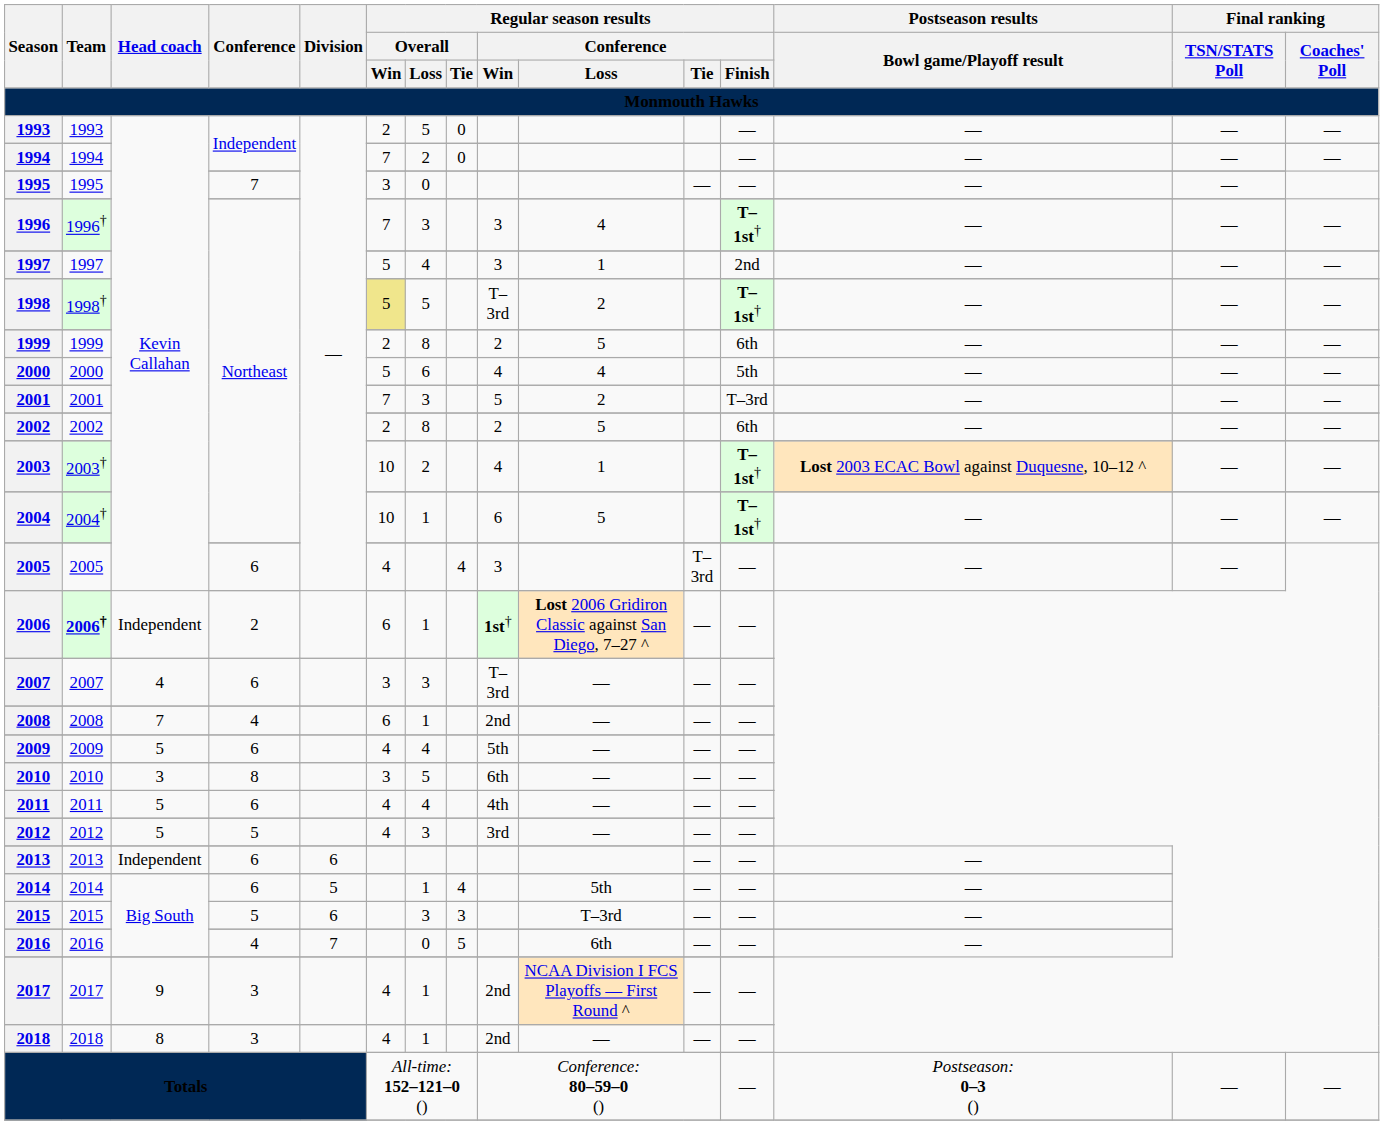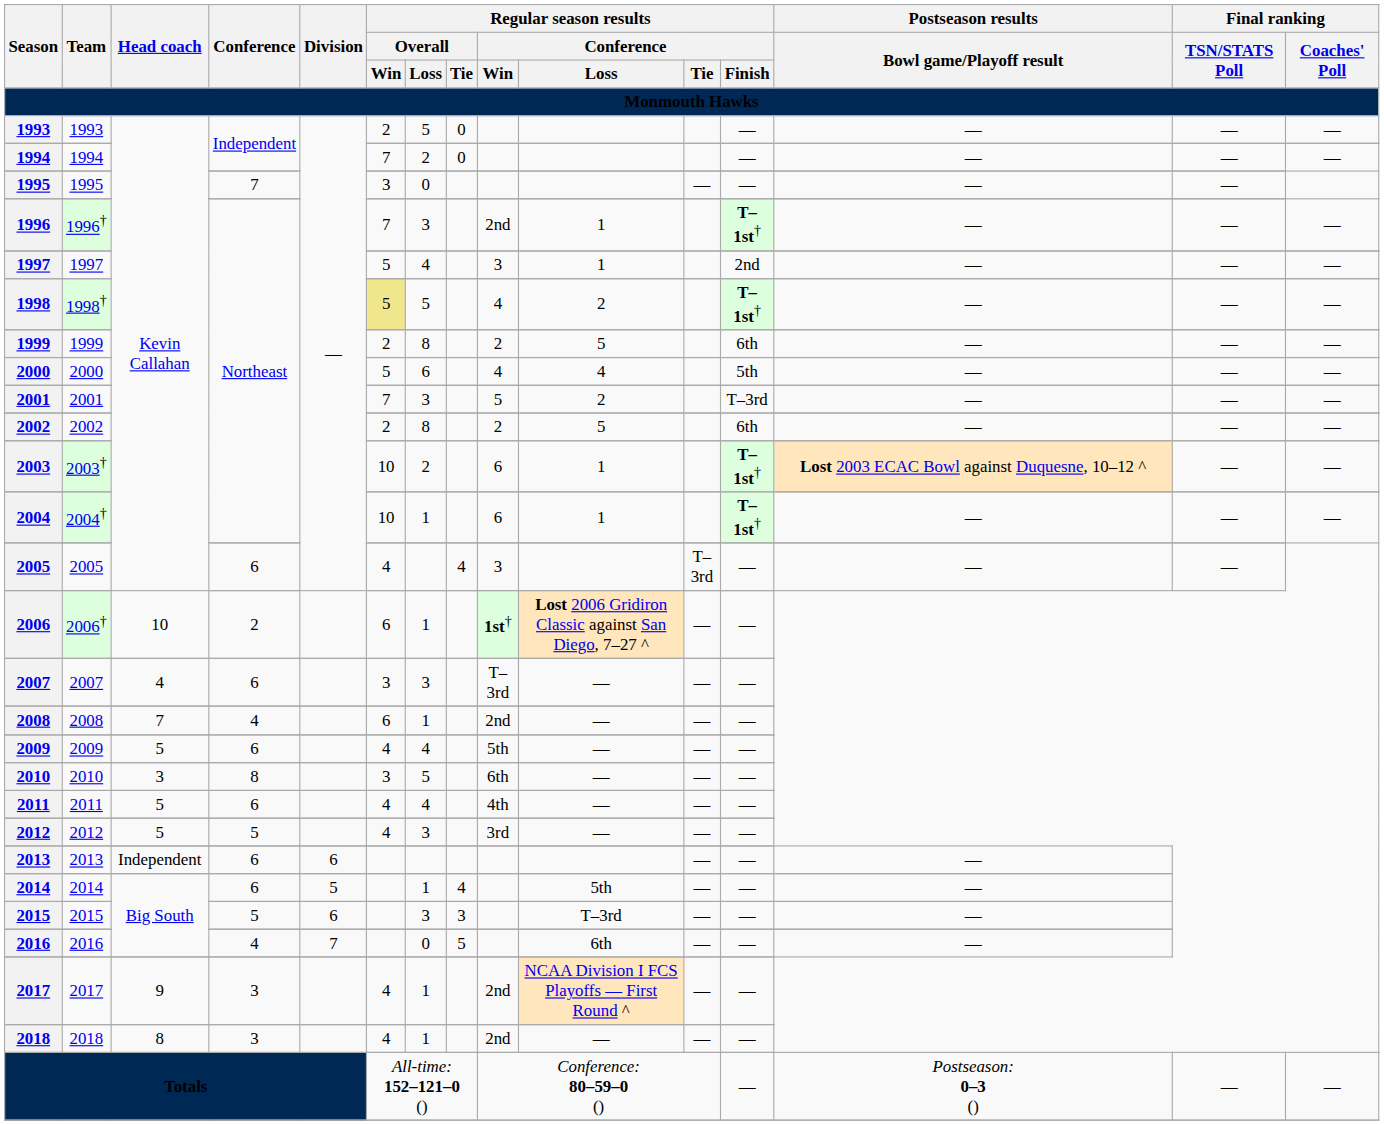1996 | Regular season results / Conference / Win: 3 -> 2nd
1996 | Regular season results / Conference / Loss: 4 -> 1
1998 | Regular season results / Conference / Win: T–3rd -> 4
2003 | Regular season results / Conference / Win: 4 -> 6
2004 | Regular season results / Conference / Loss: 5 -> 1
2006 | Team: bold -> normal
2006 | Head coach: Independent -> 10
